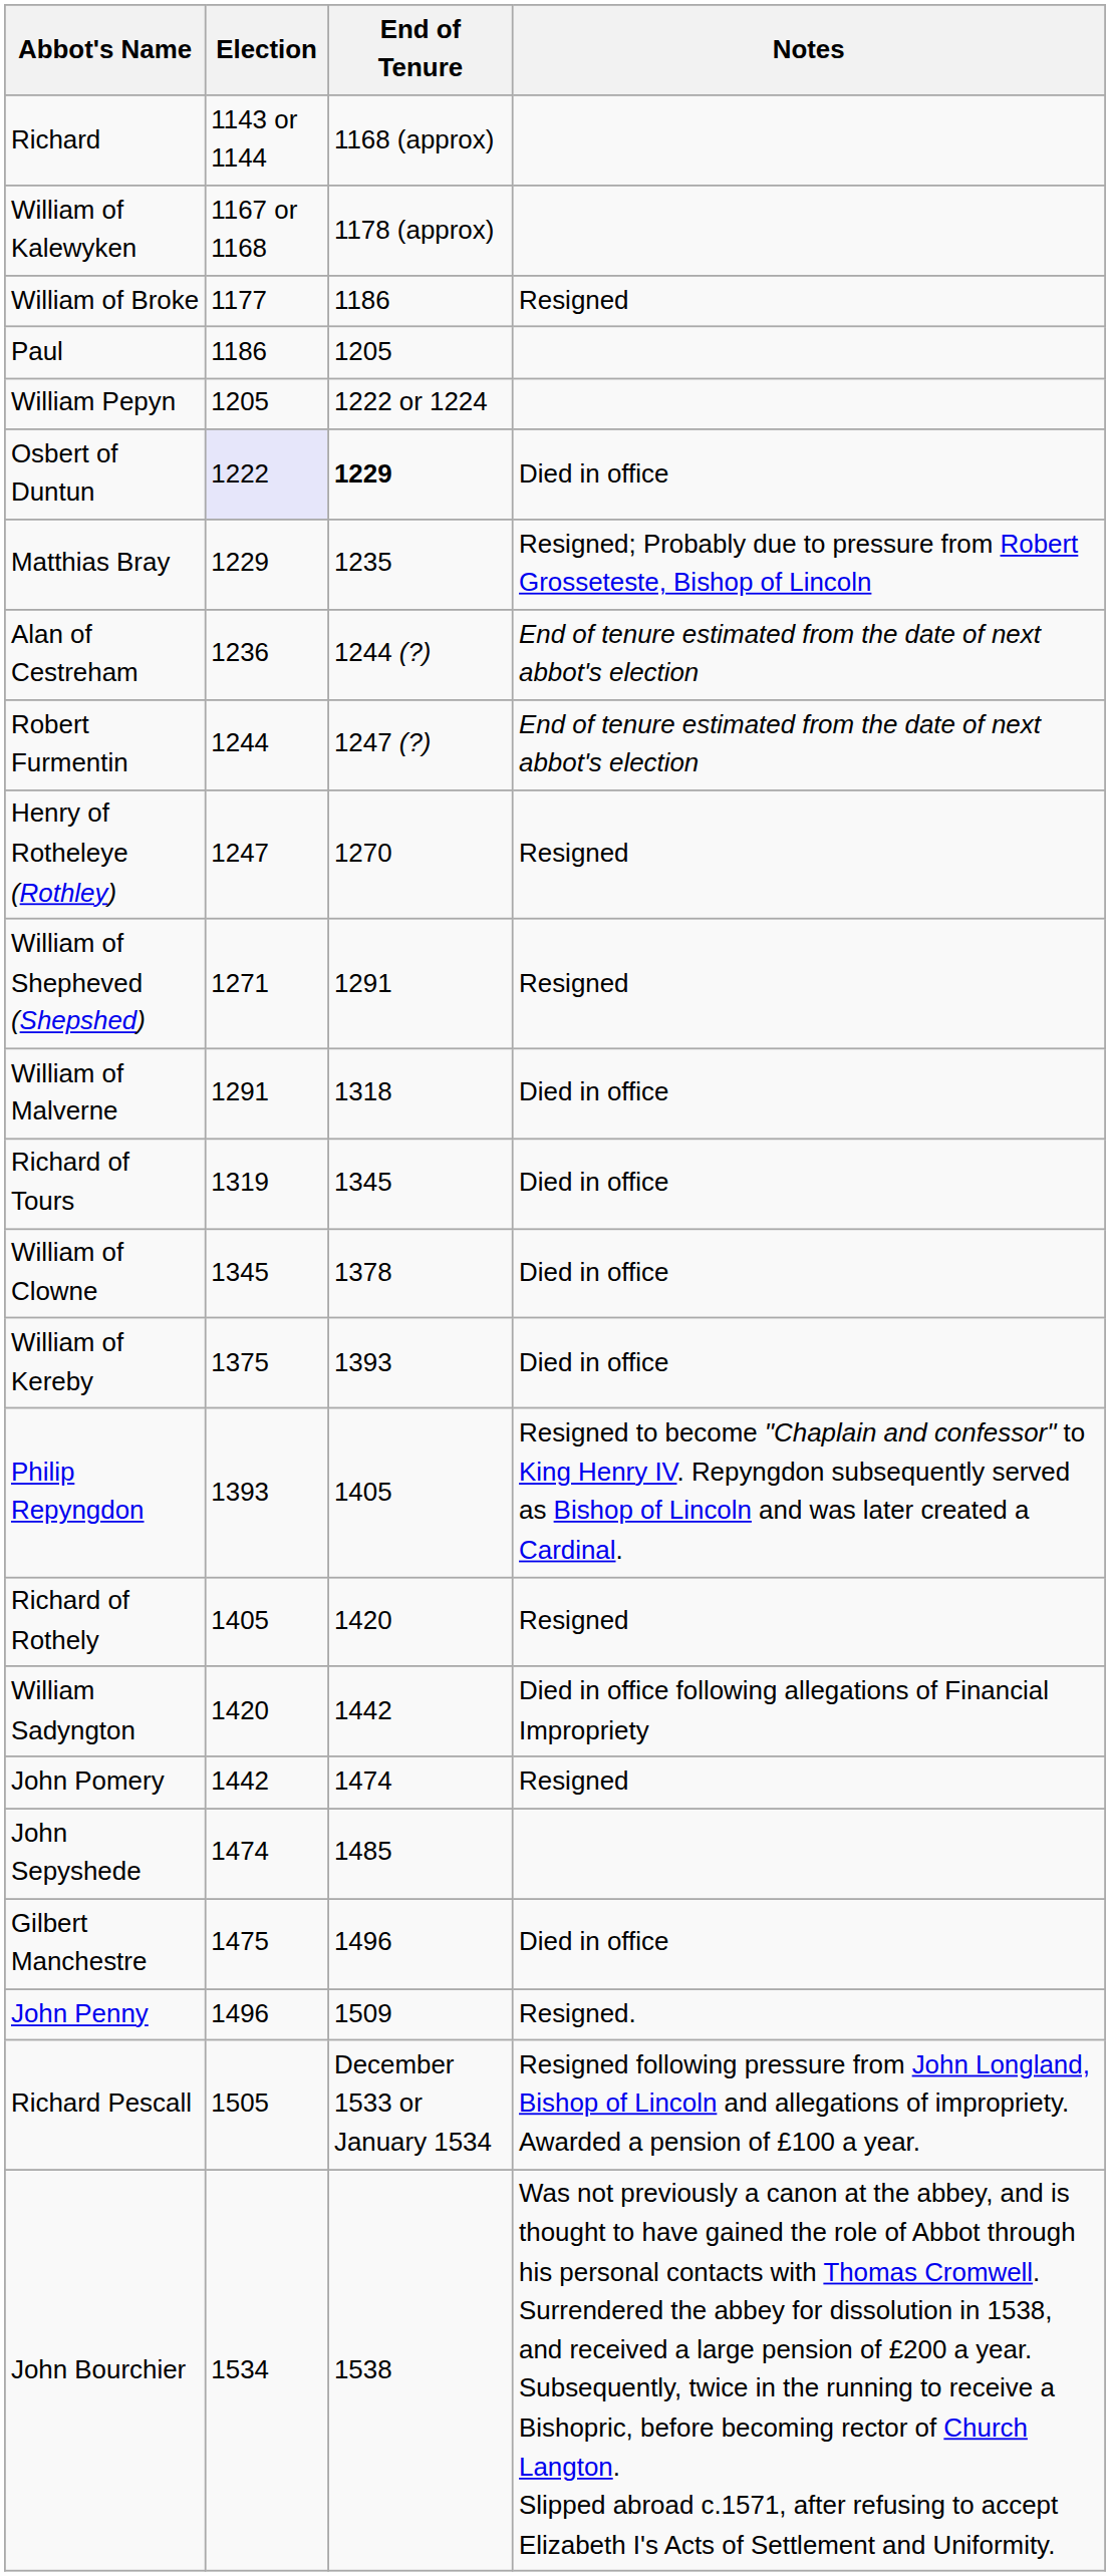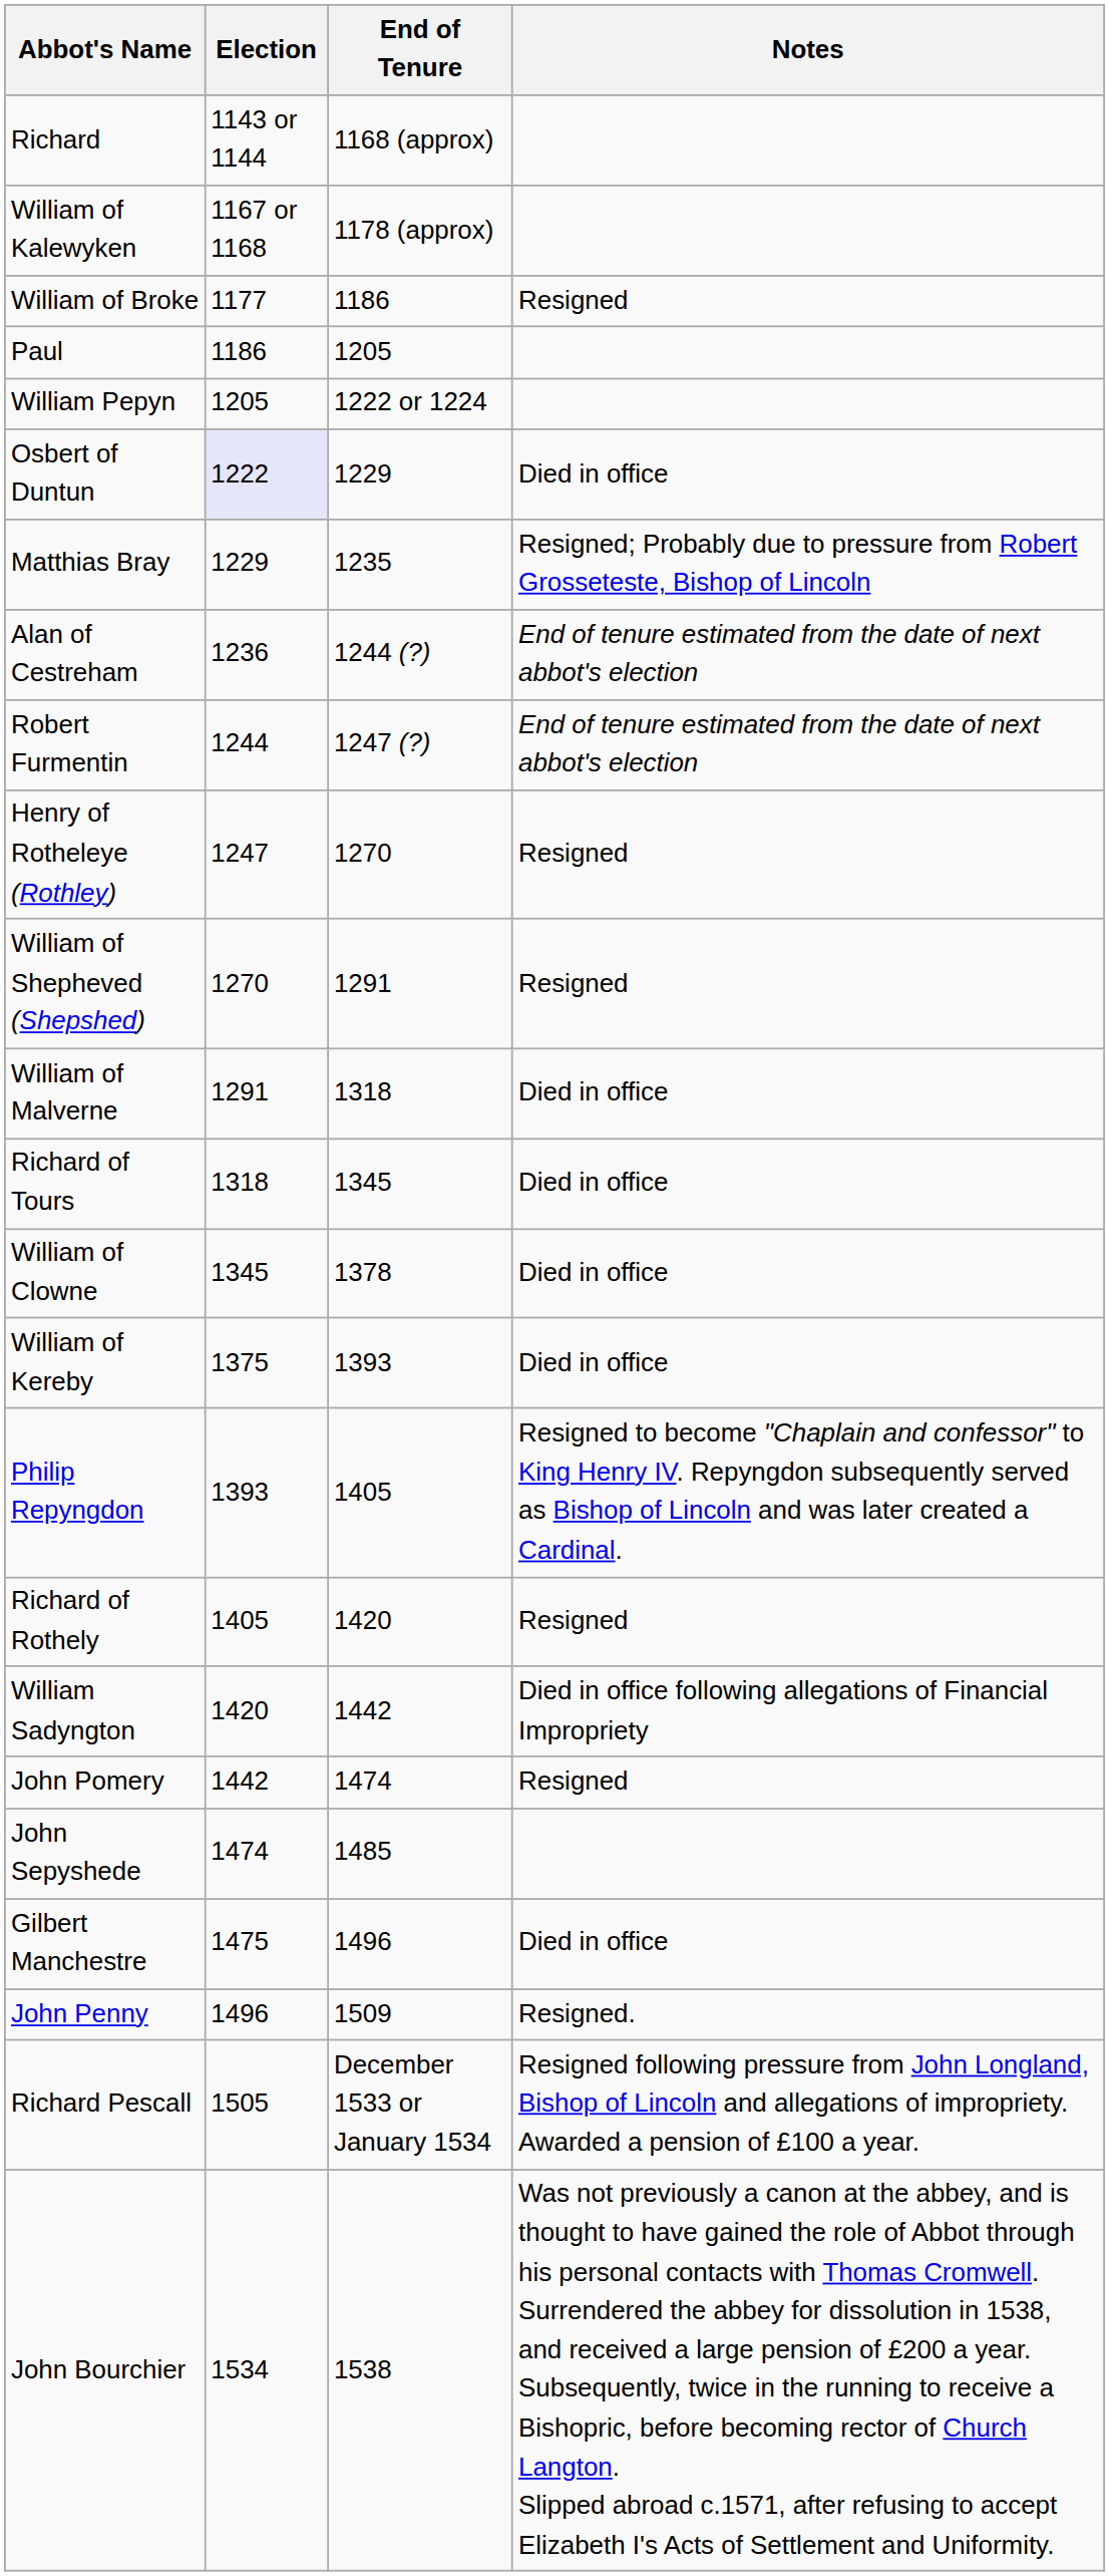Osbert of Duntun | End of Tenure: bold -> normal
William of Shepheved (Shepshed) | Election: 1271 -> 1270
Richard of Tours | Election: 1319 -> 1318
